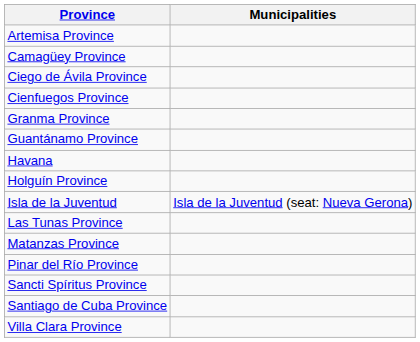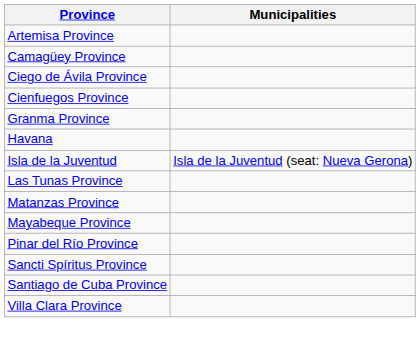- row: Guantánamo Province
- row: Holguín Province
+ row: Mayabeque Province
